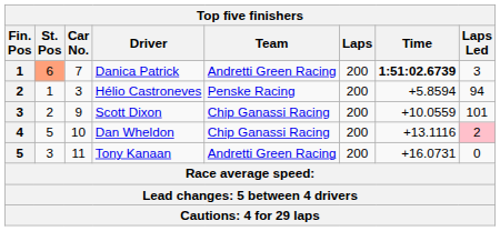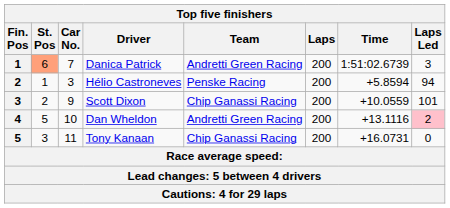Danica Patrick | Time: bold -> normal
Dan Wheldon | Team: Chip Ganassi Racing -> Andretti Green Racing
Tony Kanaan | Team: Andretti Green Racing -> Chip Ganassi Racing
